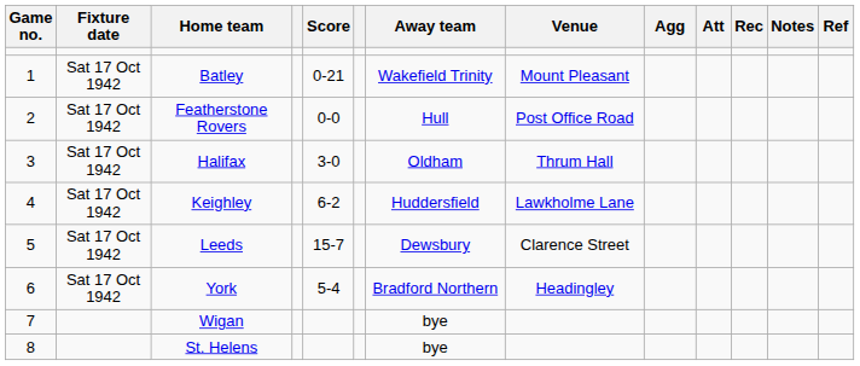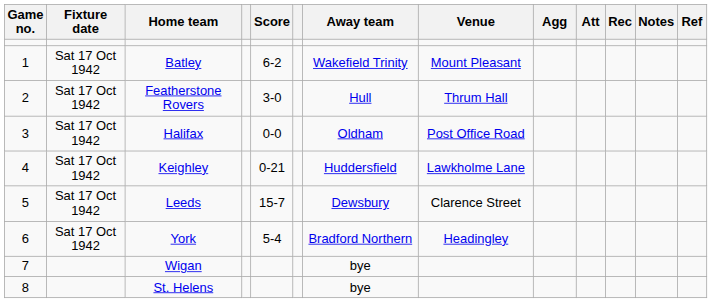Batley | Score: 0-21 -> 6-2
Featherstone Rovers | Score: 0-0 -> 3-0
Featherstone Rovers | Venue: Post Office Road -> Thrum Hall
Halifax | Score: 3-0 -> 0-0
Halifax | Venue: Thrum Hall -> Post Office Road
Keighley | Score: 6-2 -> 0-21
